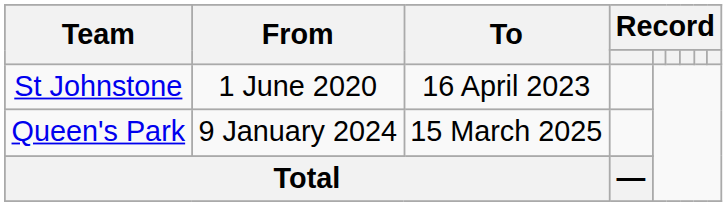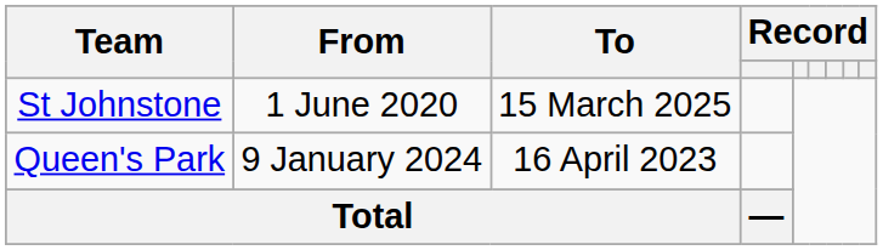St Johnstone | To: 16 April 2023 -> 15 March 2025
Queen's Park | To: 15 March 2025 -> 16 April 2023
